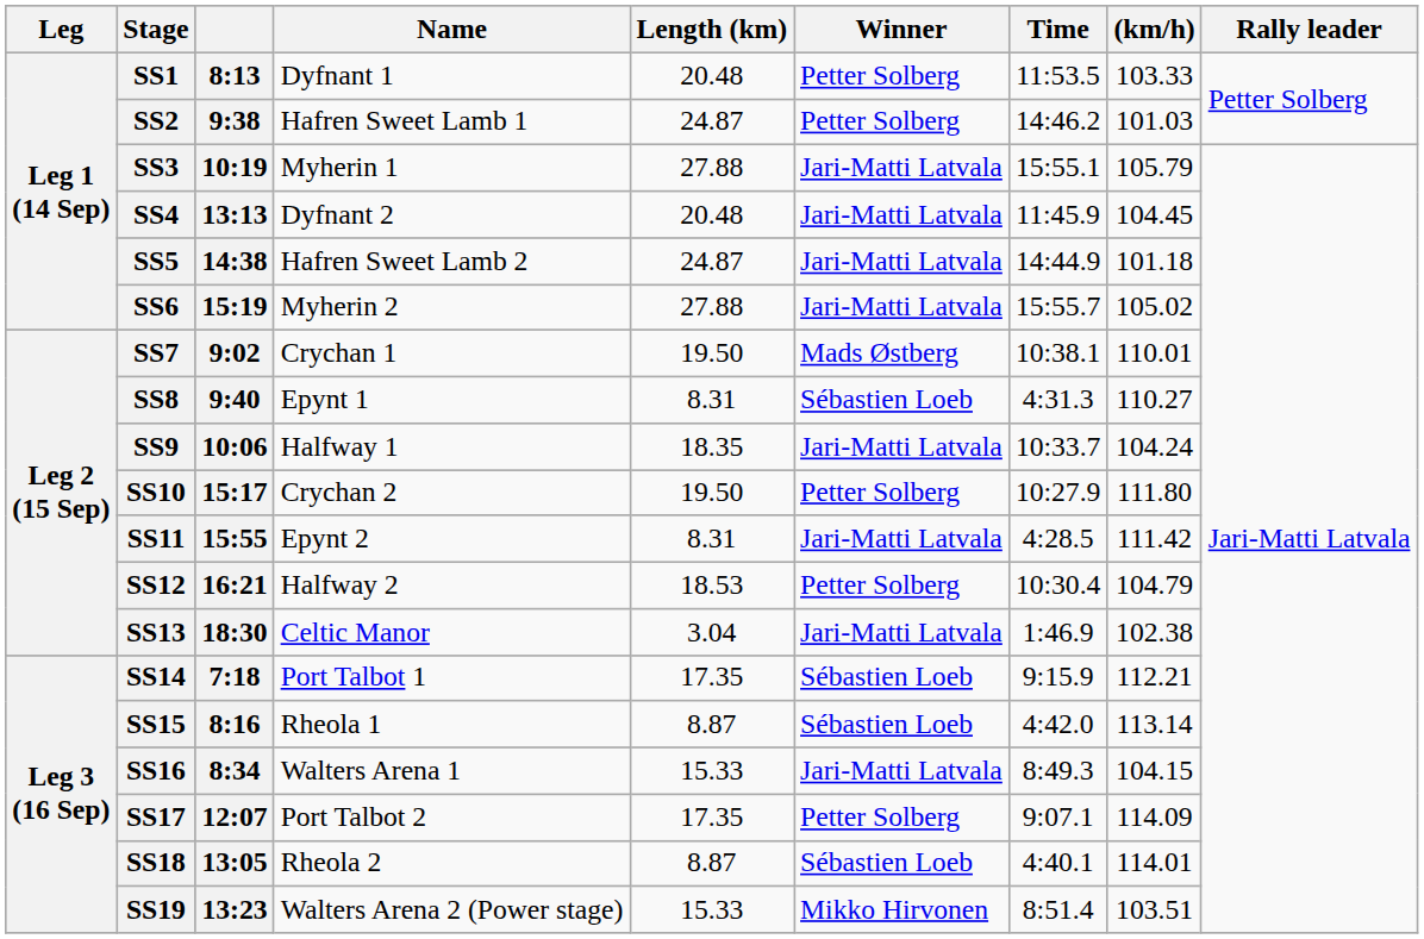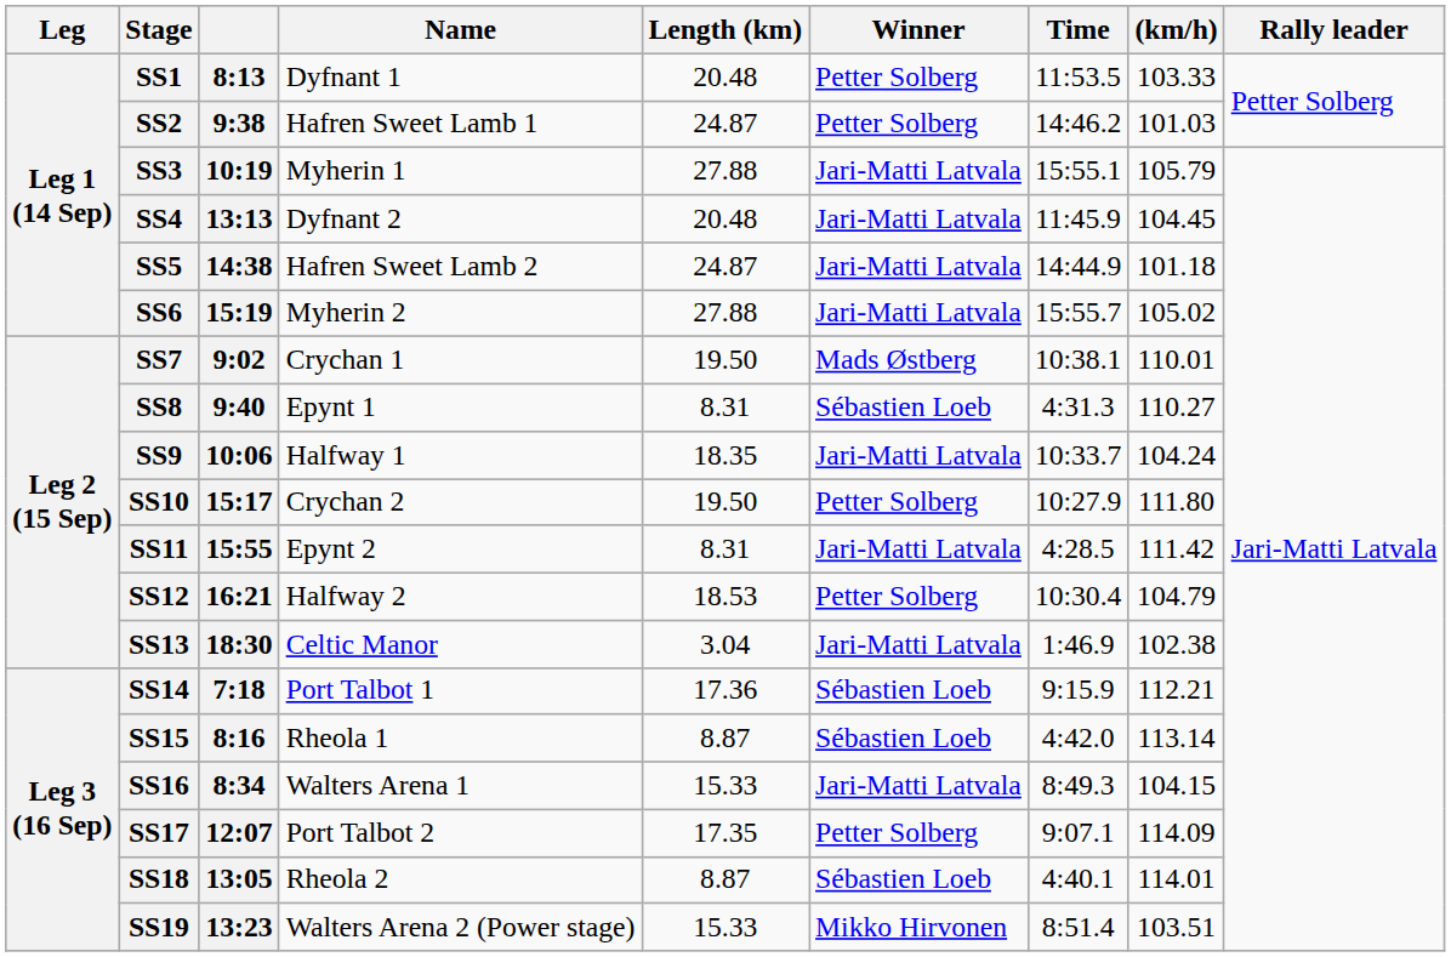SS14 | Length (km): 17.35 -> 17.36
